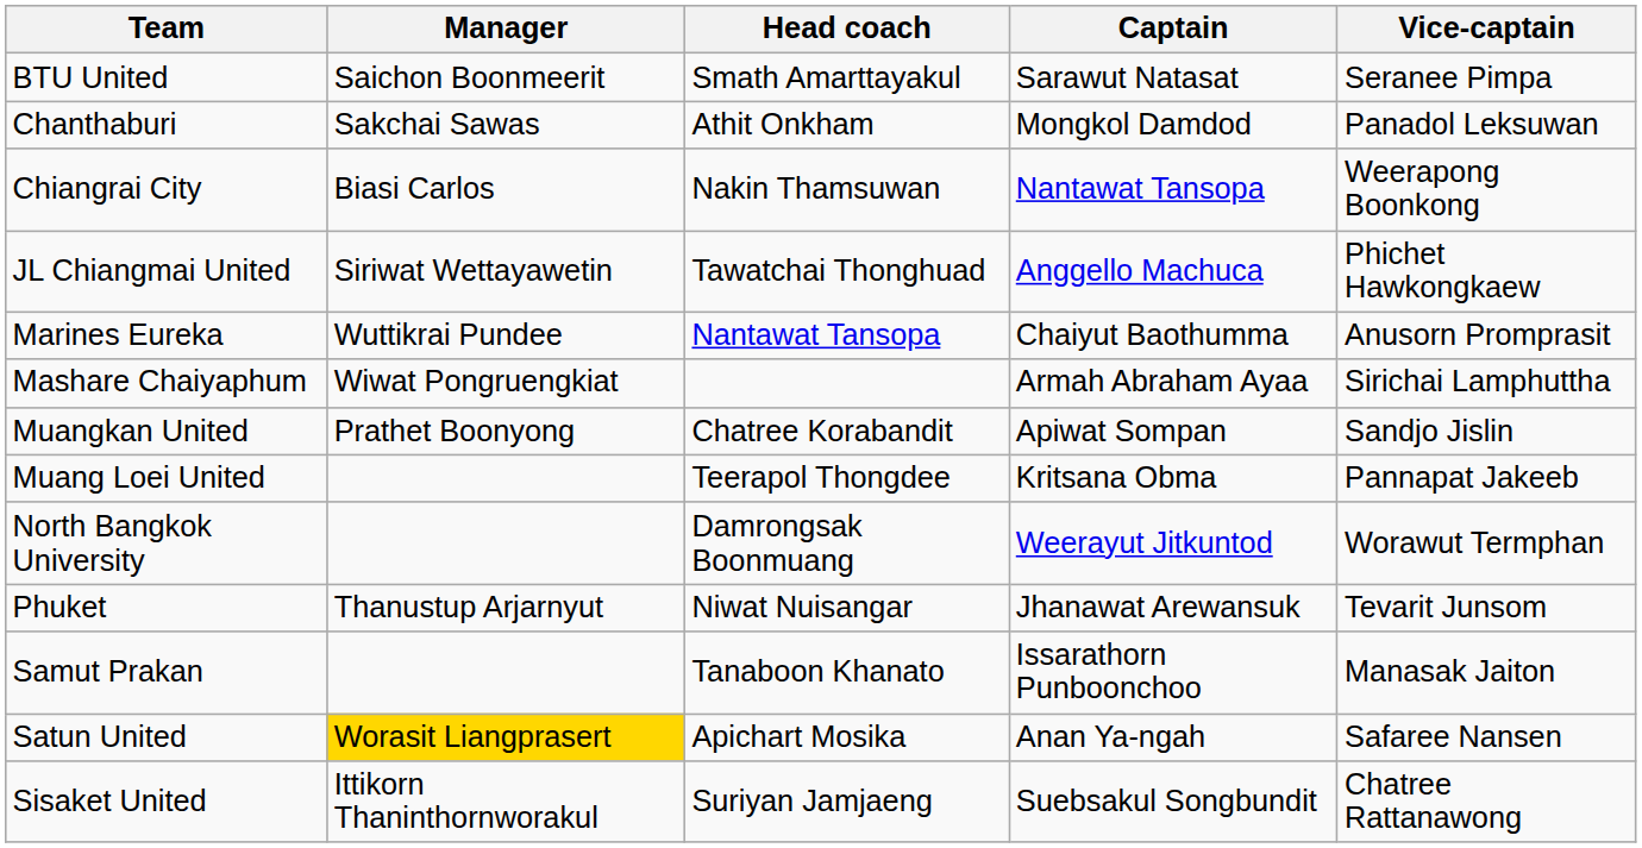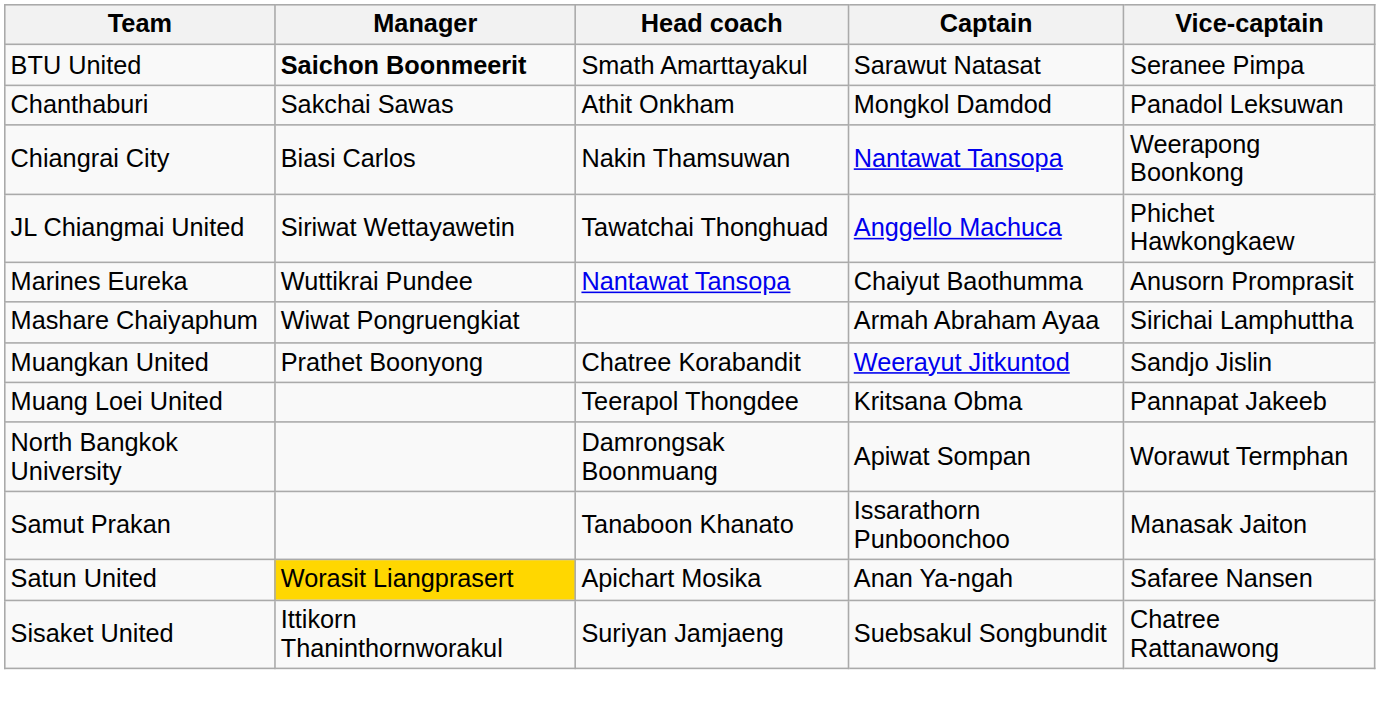BTU United | Manager: normal -> bold
Muangkan United | Captain: Apiwat Sompan -> Weerayut Jitkuntod
North Bangkok University | Captain: Weerayut Jitkuntod -> Apiwat Sompan
- row: Phuket | Thanustup Arjarnyut | Niwat Nuisangar | Jhanawat Arewansuk | Tevarit Junsom
